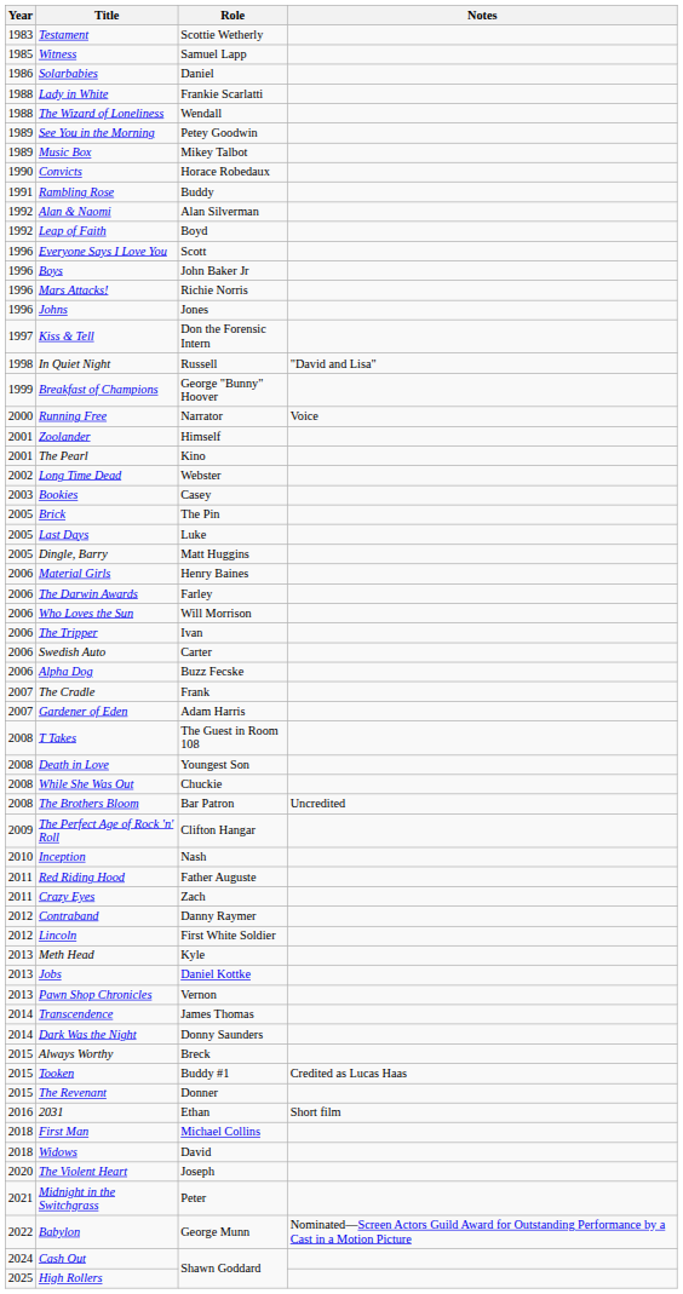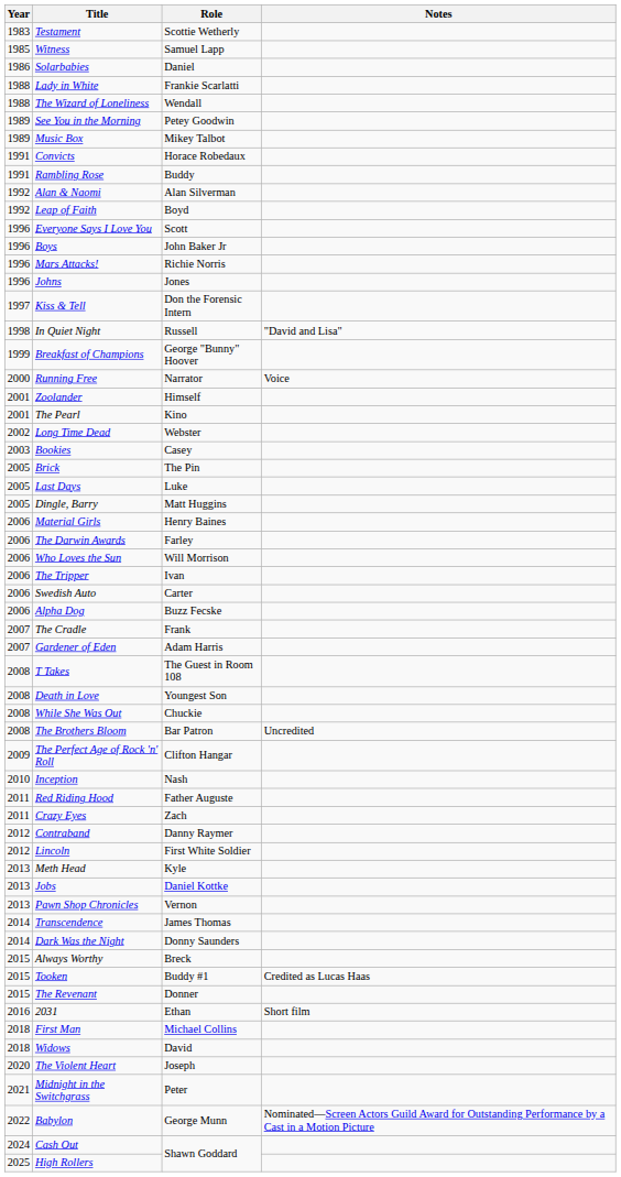Convicts | Year: 1990 -> 1991
